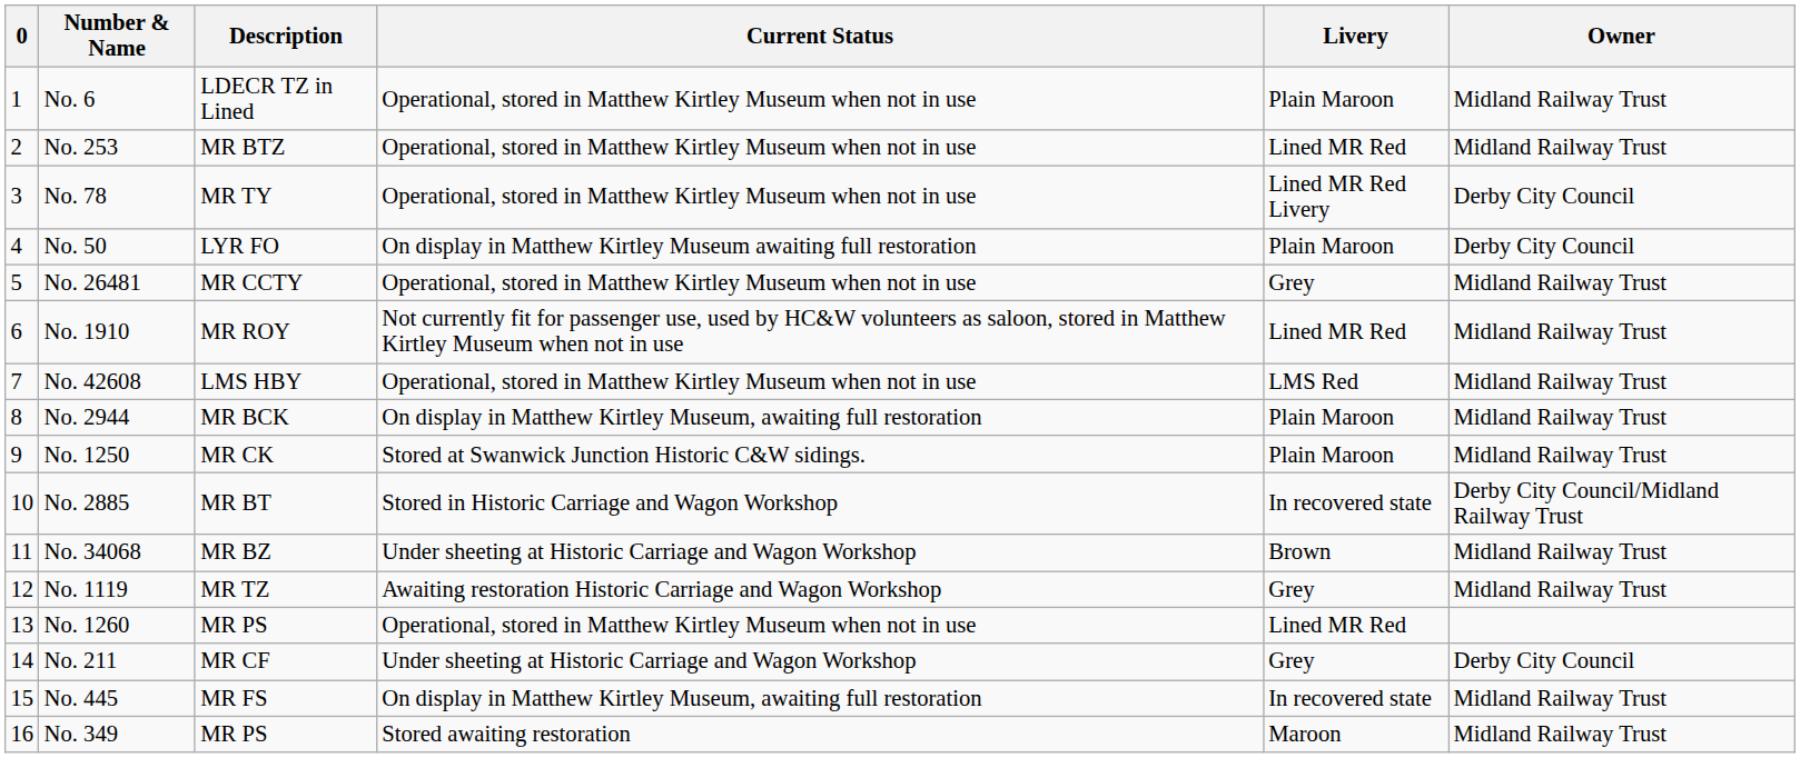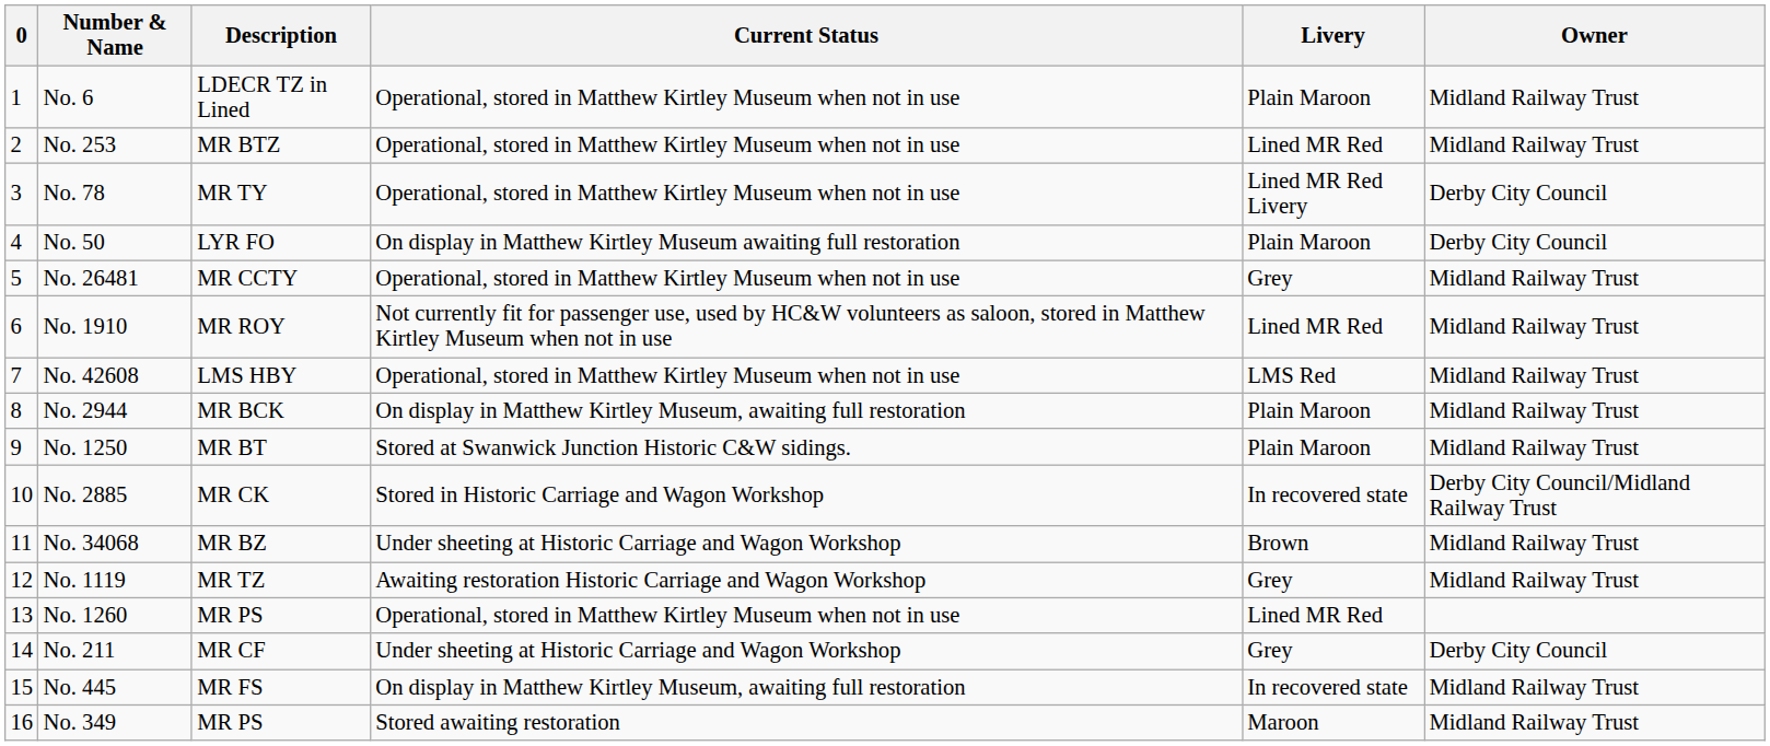No. 1250 | Description: MR CK -> MR BT
No. 2885 | Description: MR BT -> MR CK
